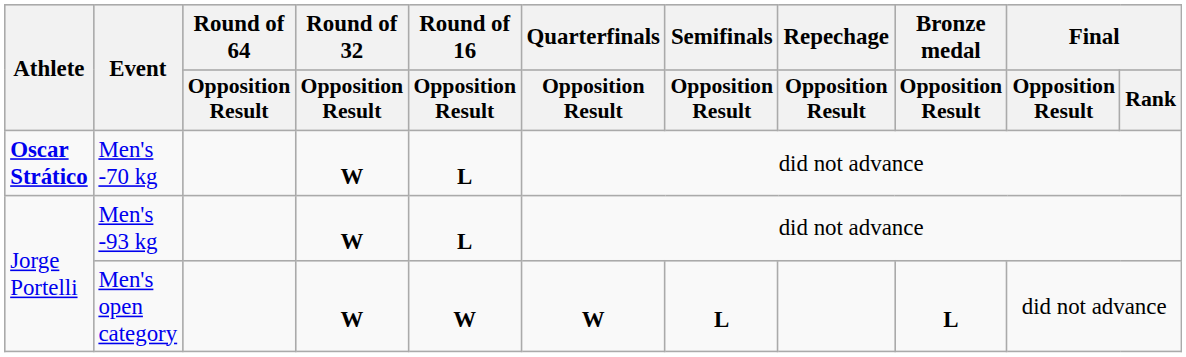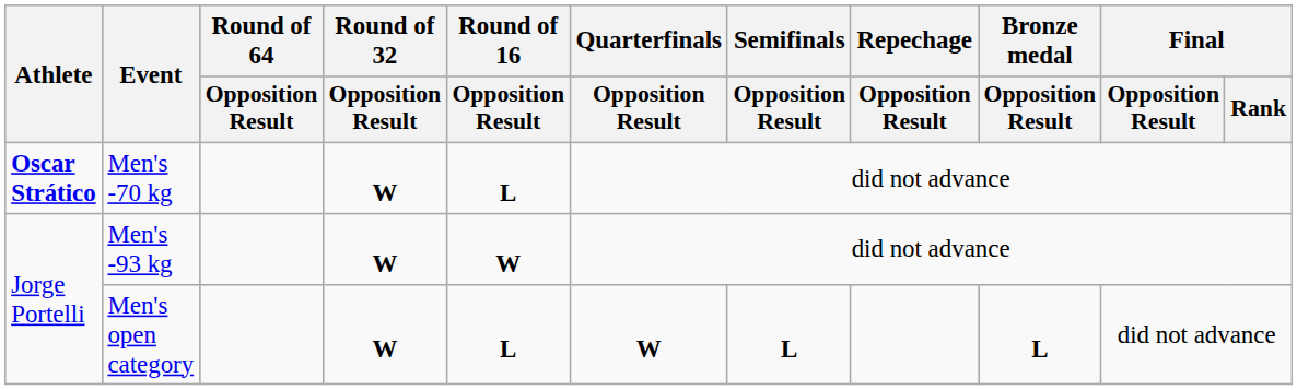Men's -93 kg | Round of 16 / Opposition Result: L -> W
Men's open category | Round of 16 / Opposition Result: W -> L
